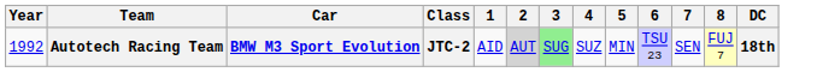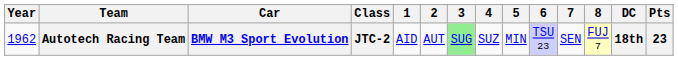+ column: Pts | 23
Autotech Racing Team | Year: 1992 -> 1962
Autotech Racing Team | 2: lightgrey background -> no background
